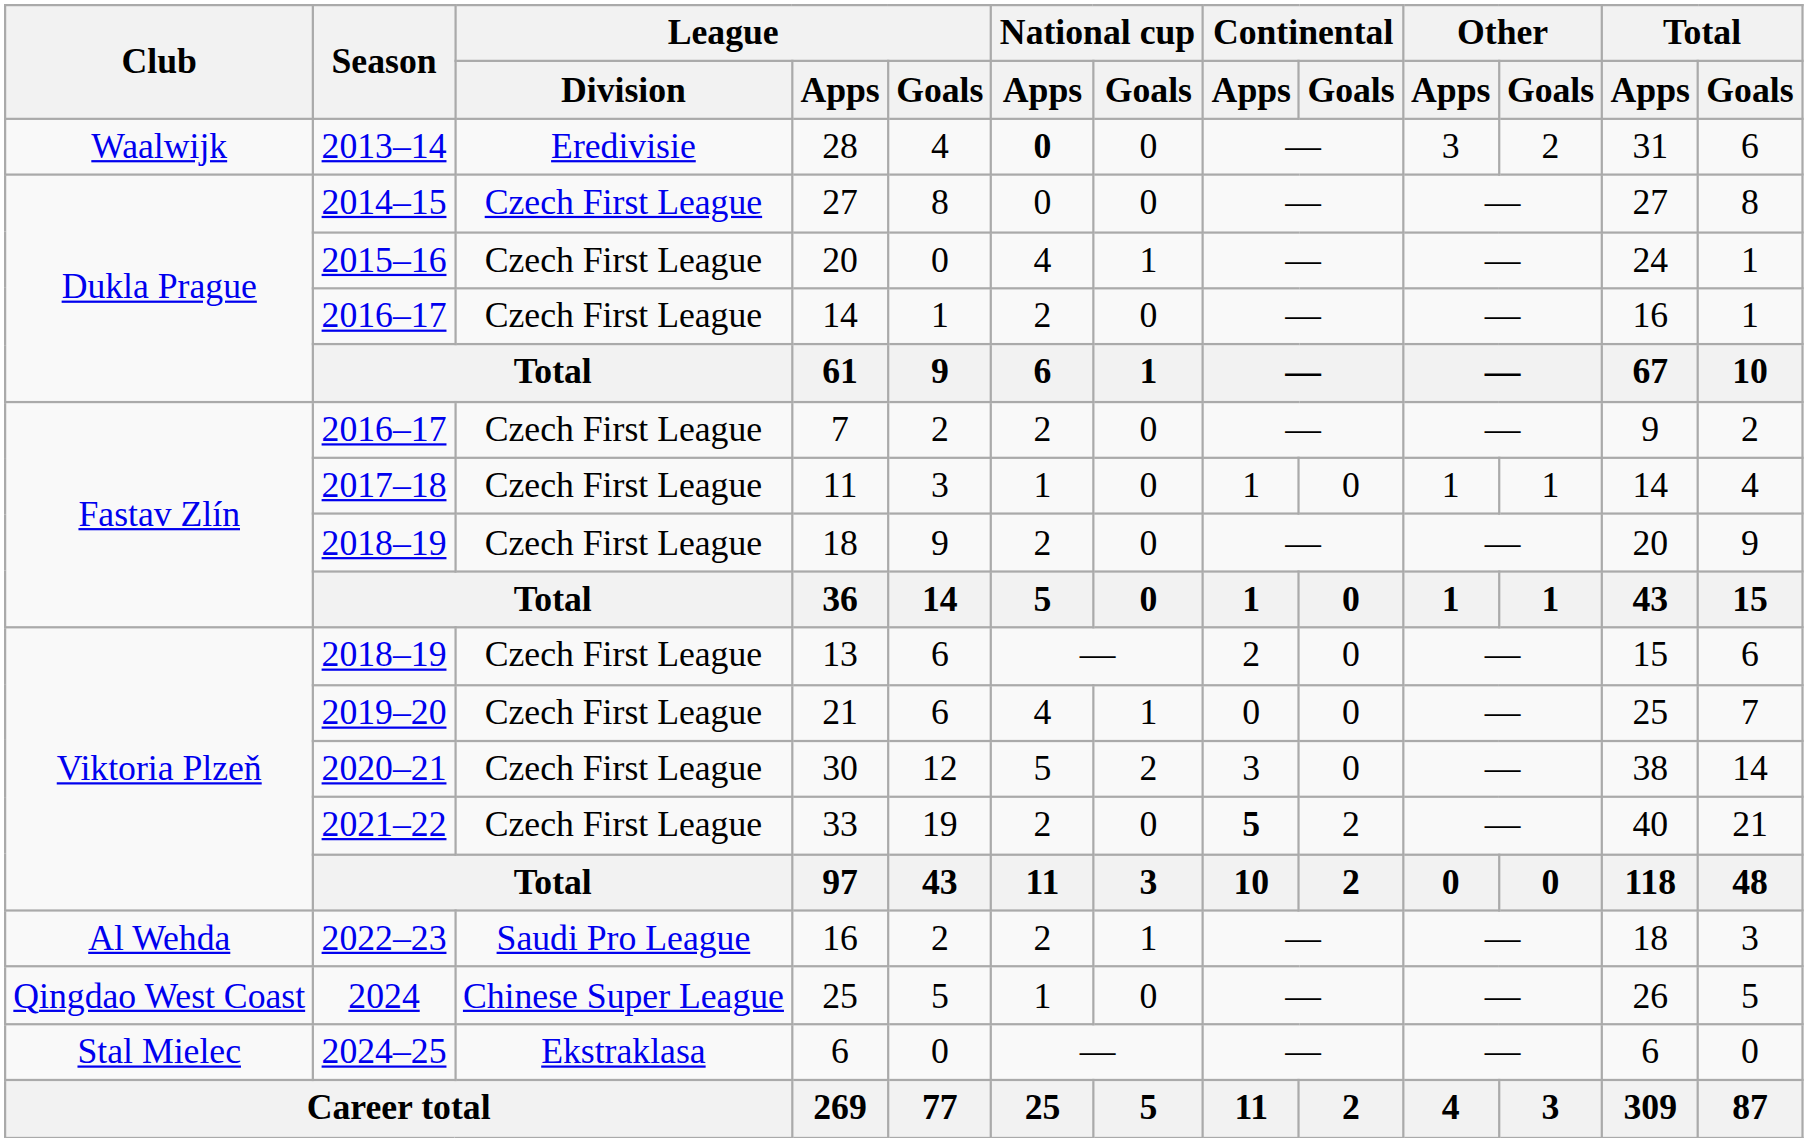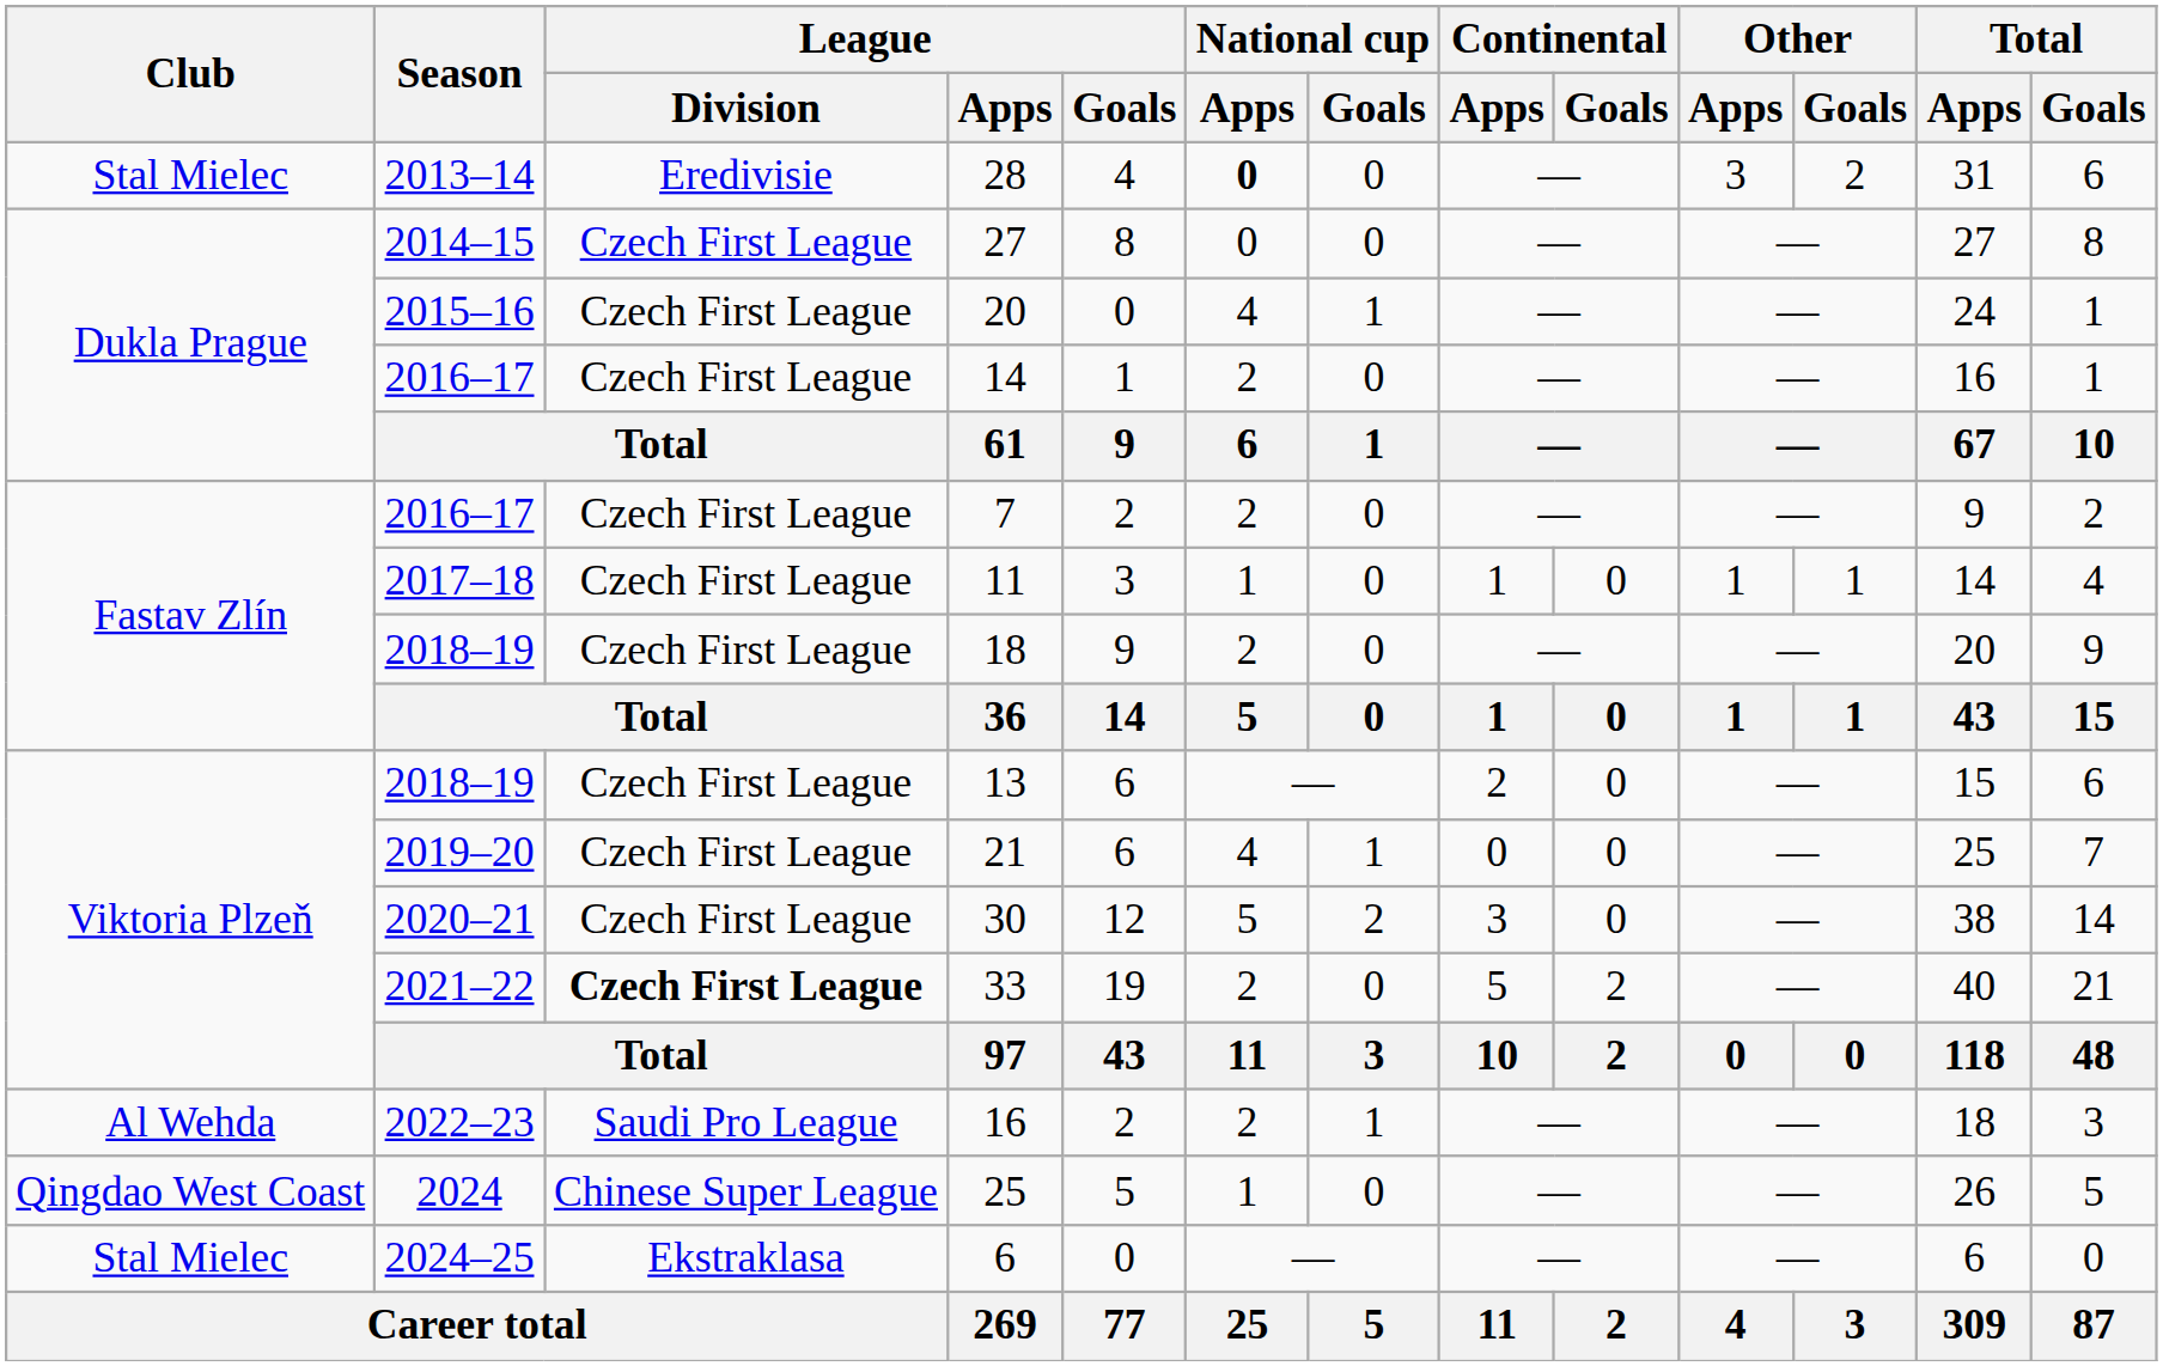28 | Club: Waalwijk -> Stal Mielec
33 | League / Division: normal -> bold
33 | Continental / Apps: bold -> normal
